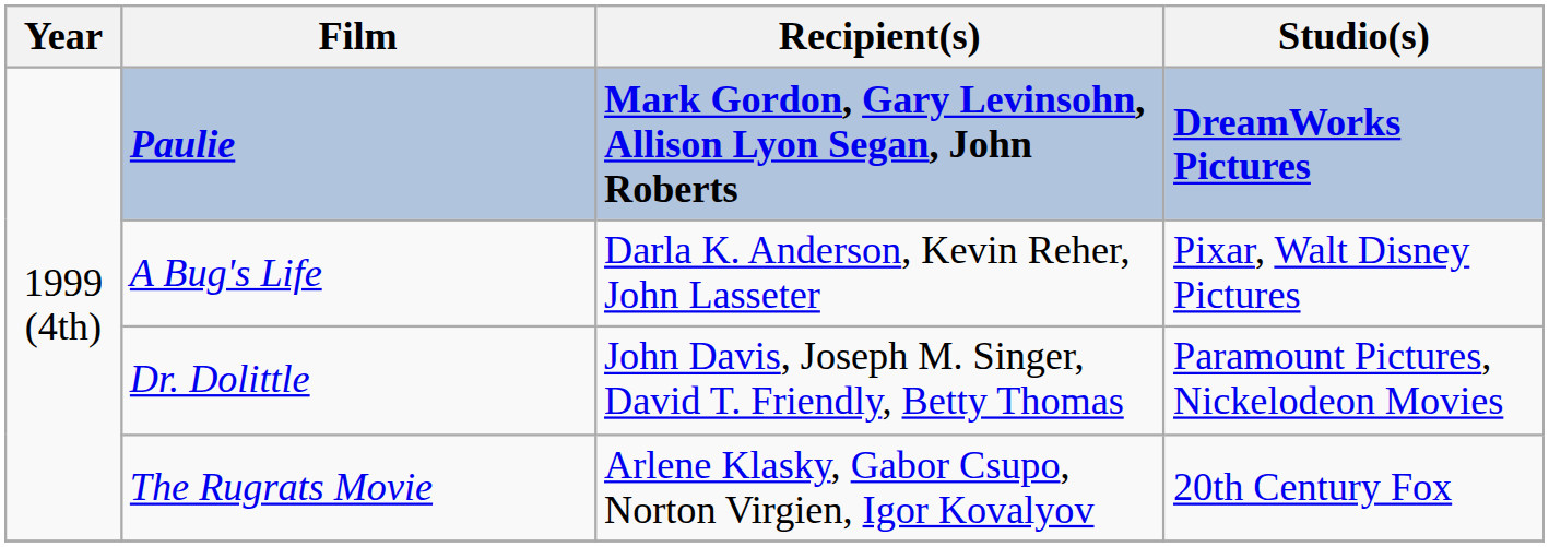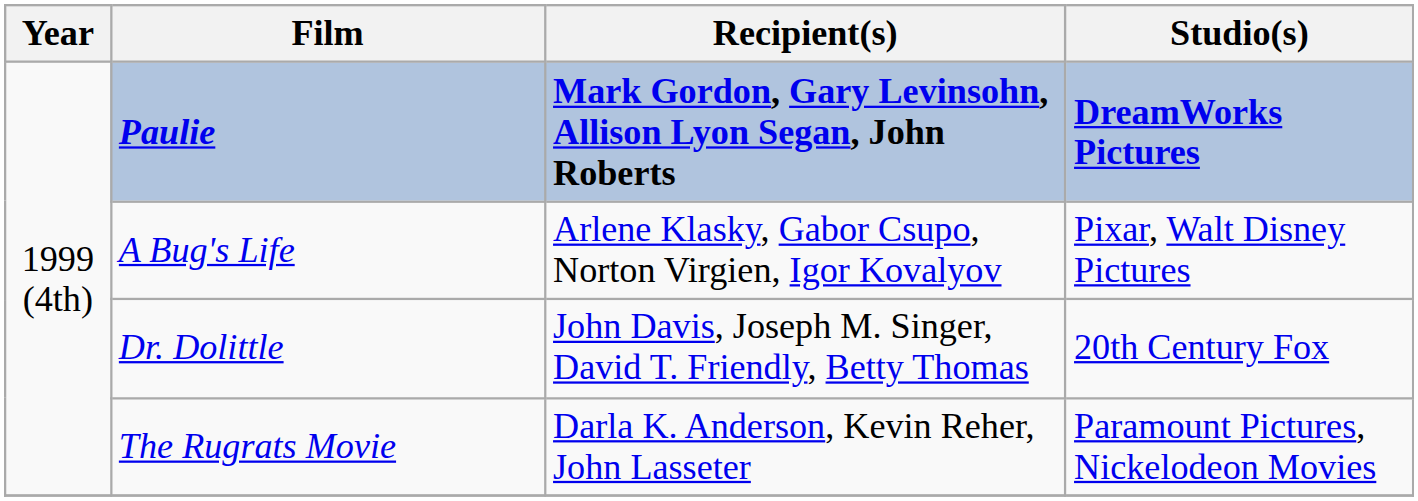A Bug's Life | Recipient(s): Darla K. Anderson, Kevin Reher, John Lasseter -> Arlene Klasky, Gabor Csupo, Norton Virgien, Igor Kovalyov
Dr. Dolittle | Studio(s): Paramount Pictures, Nickelodeon Movies -> 20th Century Fox
The Rugrats Movie | Recipient(s): Arlene Klasky, Gabor Csupo, Norton Virgien, Igor Kovalyov -> Darla K. Anderson, Kevin Reher, John Lasseter
The Rugrats Movie | Studio(s): 20th Century Fox -> Paramount Pictures, Nickelodeon Movies
